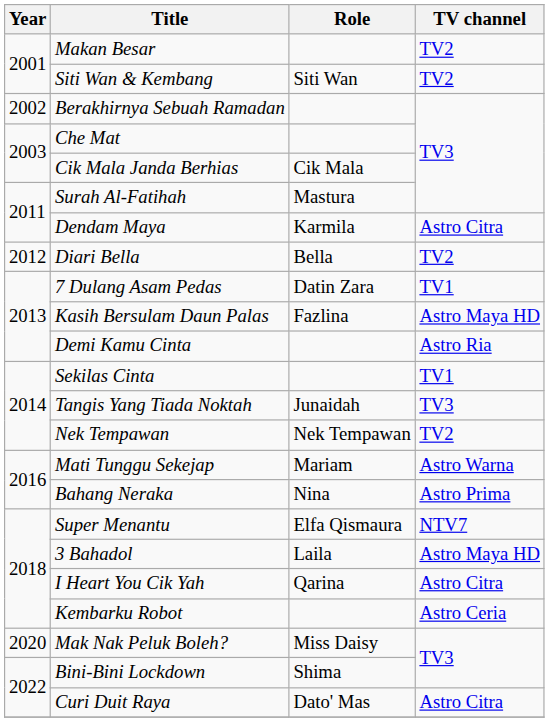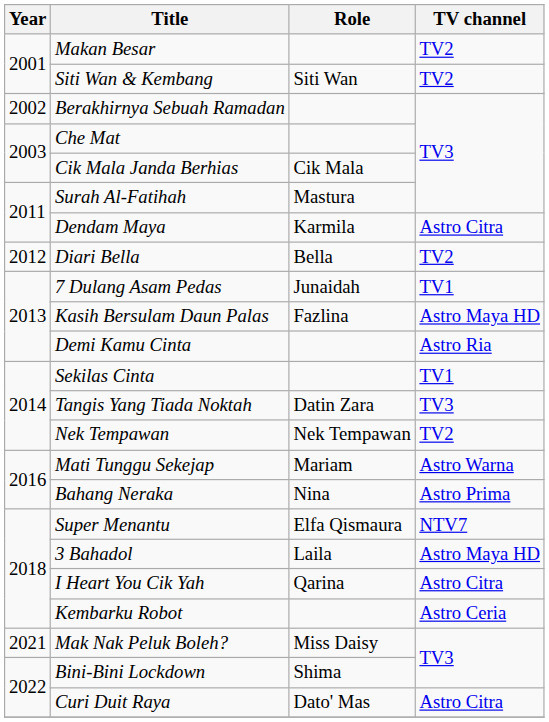7 Dulang Asam Pedas | Role: Datin Zara -> Junaidah
Tangis Yang Tiada Noktah | Role: Junaidah -> Datin Zara
Mak Nak Peluk Boleh? | Year: 2020 -> 2021
